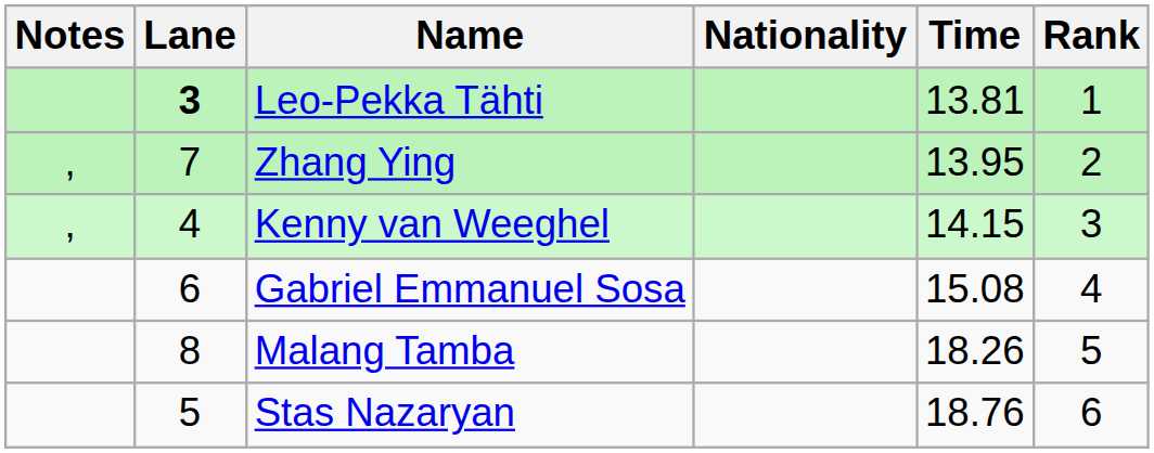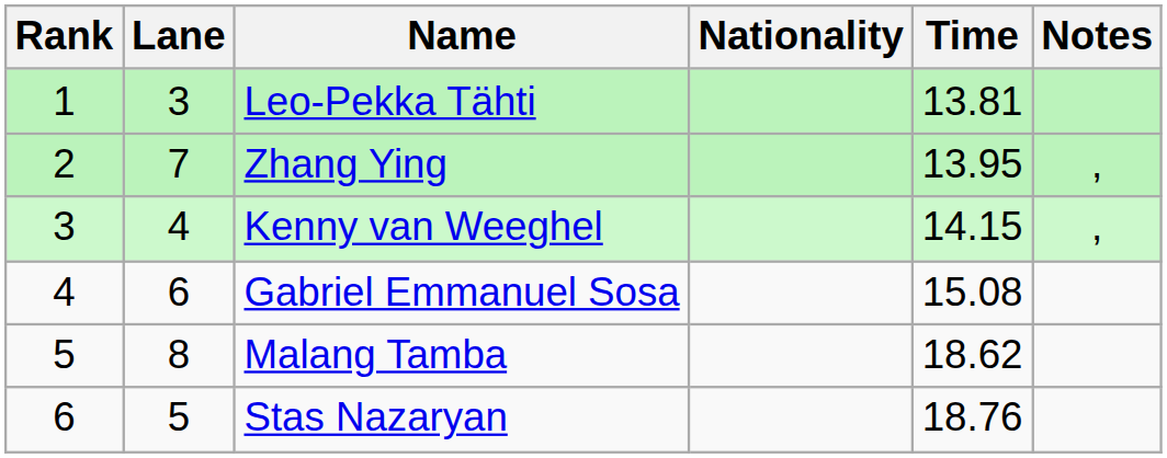columns swapped: Rank <-> Notes
Leo-Pekka Tähti | Lane: bold -> normal
Malang Tamba | Time: 18.26 -> 18.62
